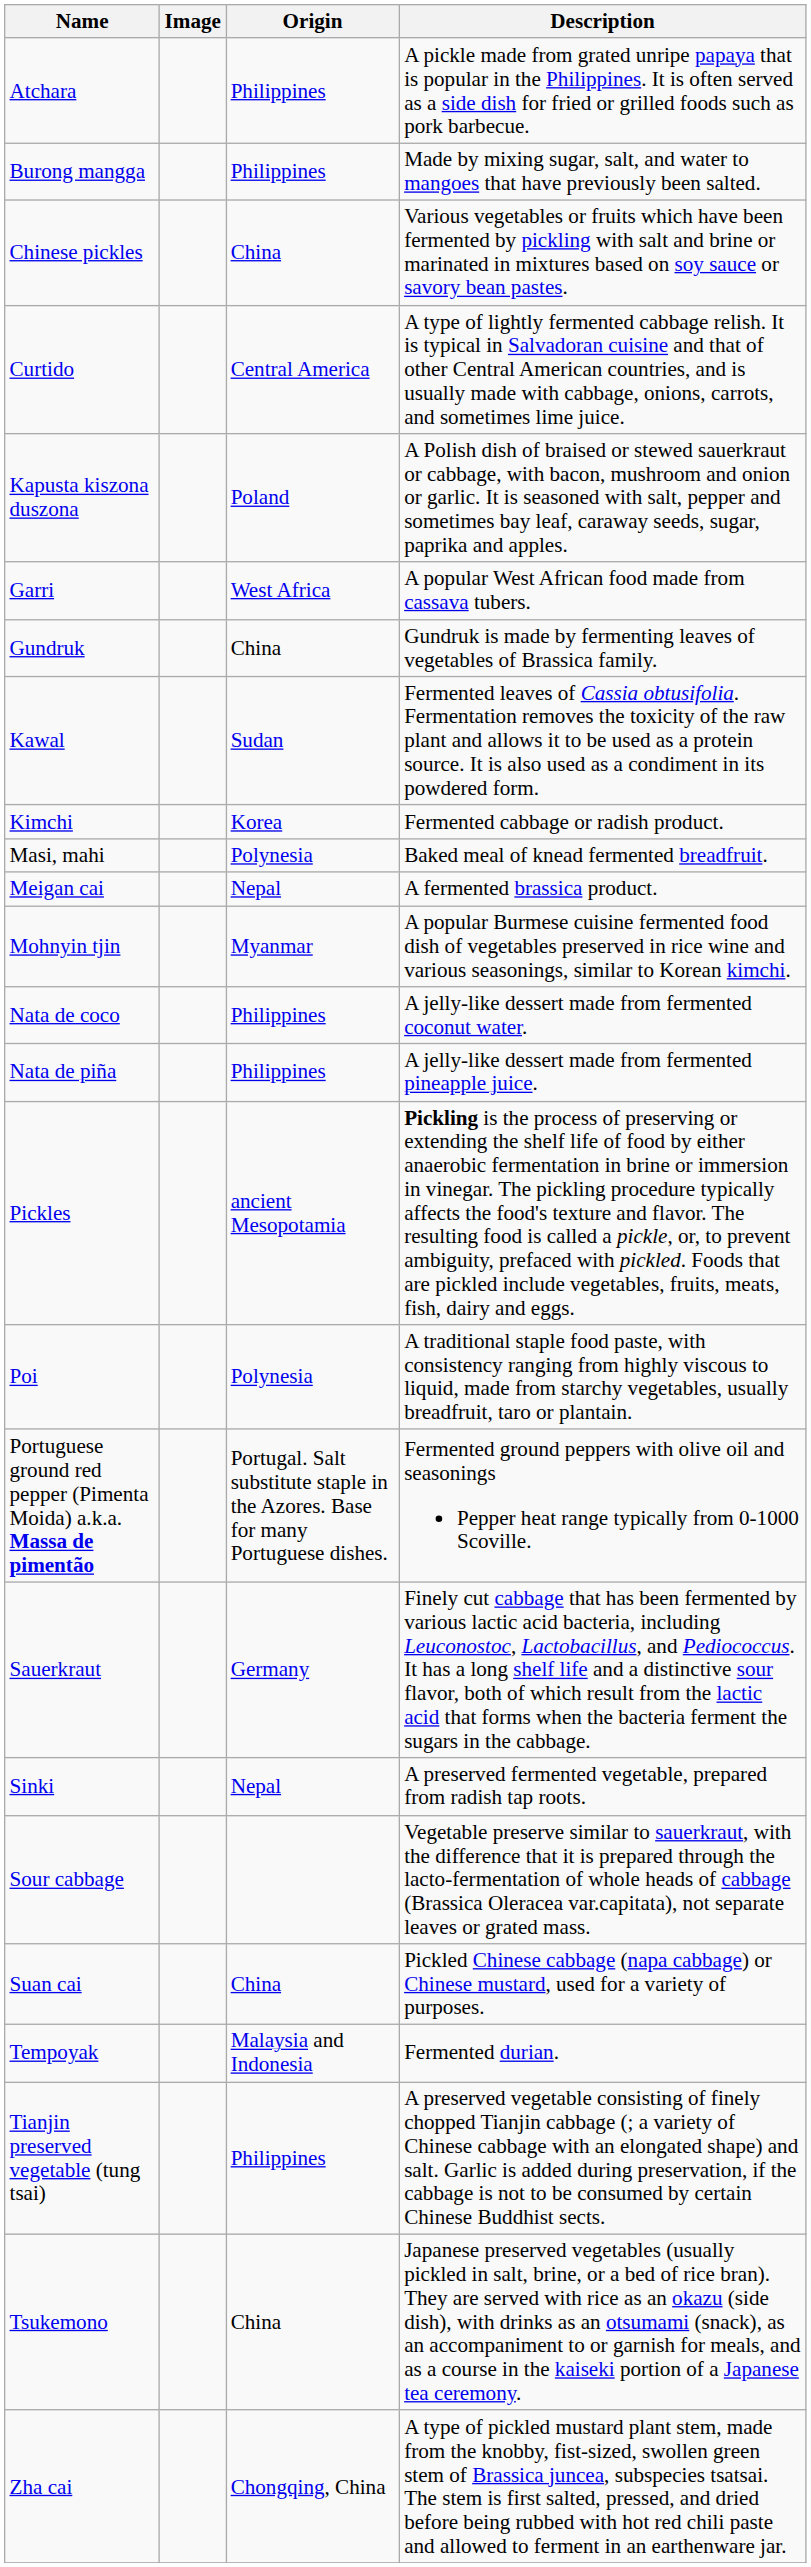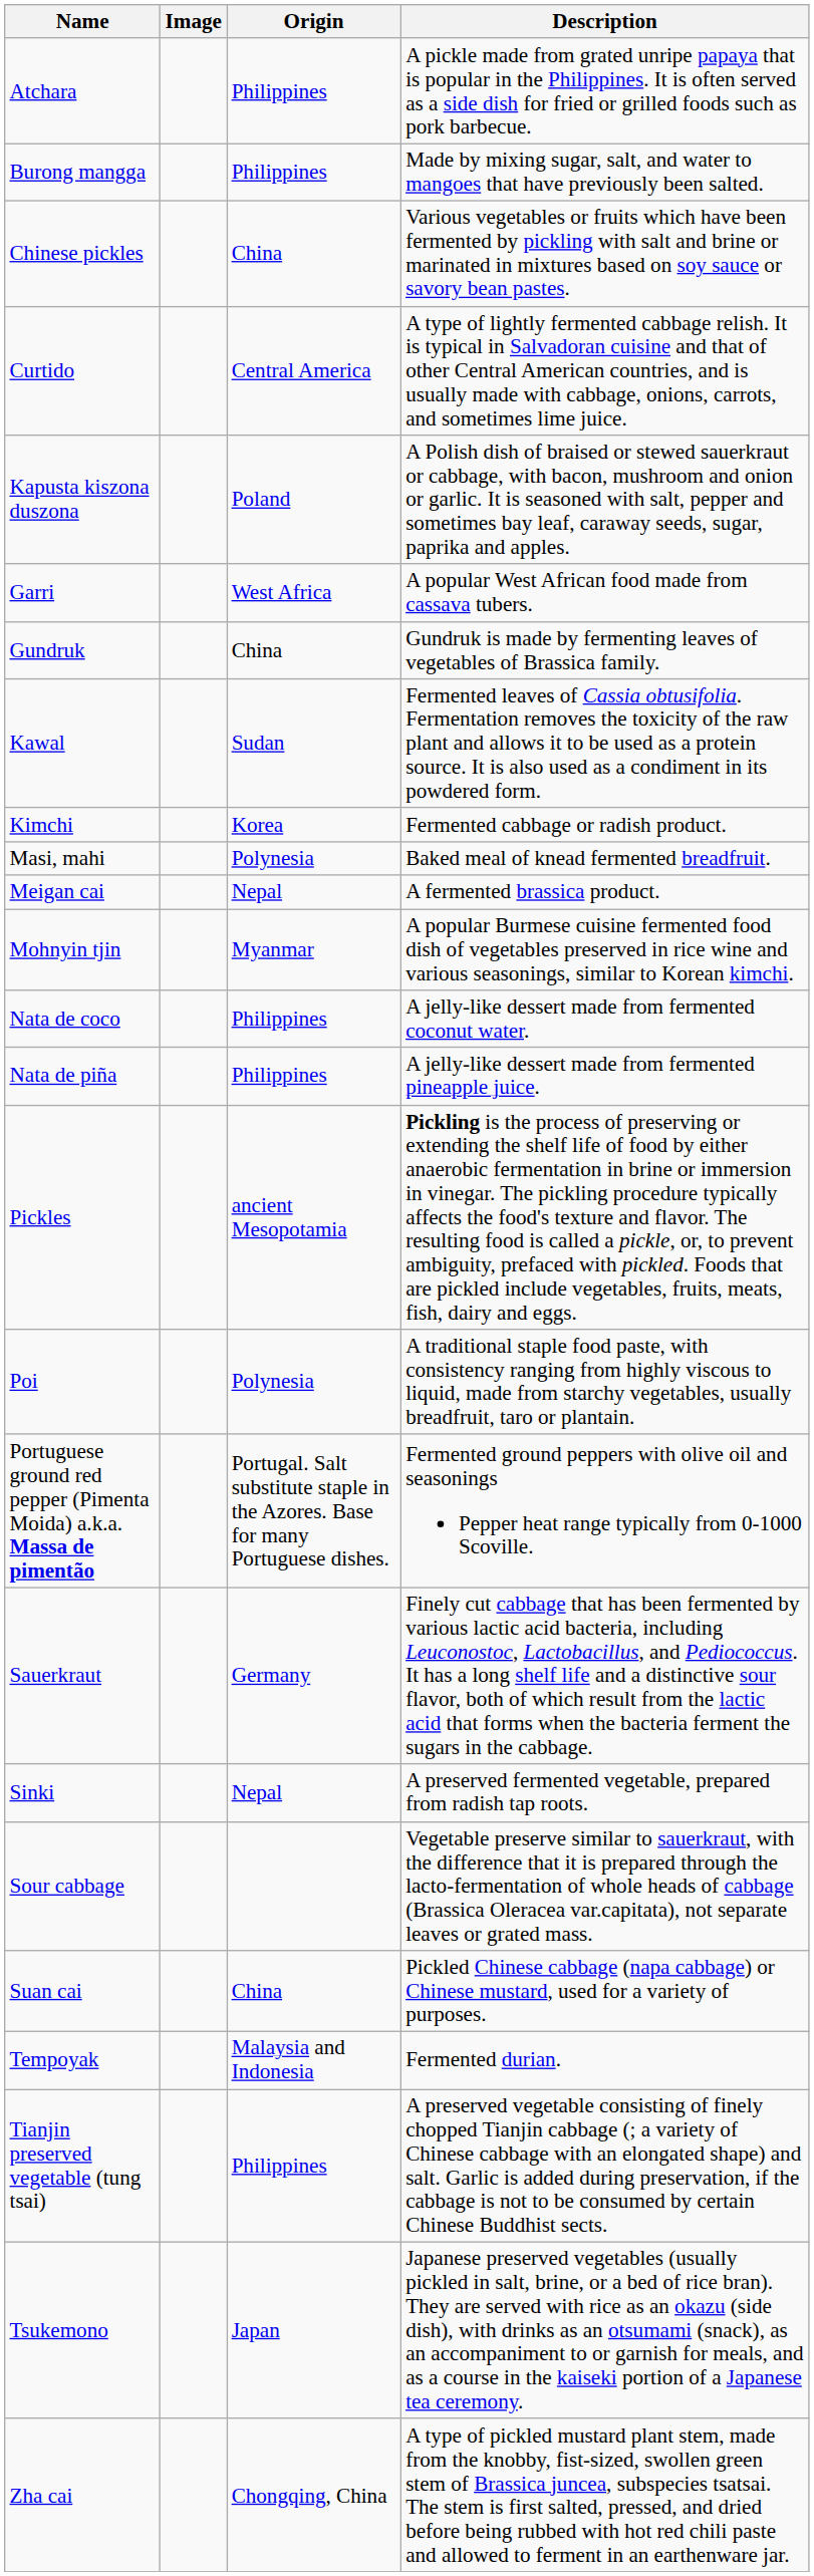Tsukemono | Origin: China -> Japan
